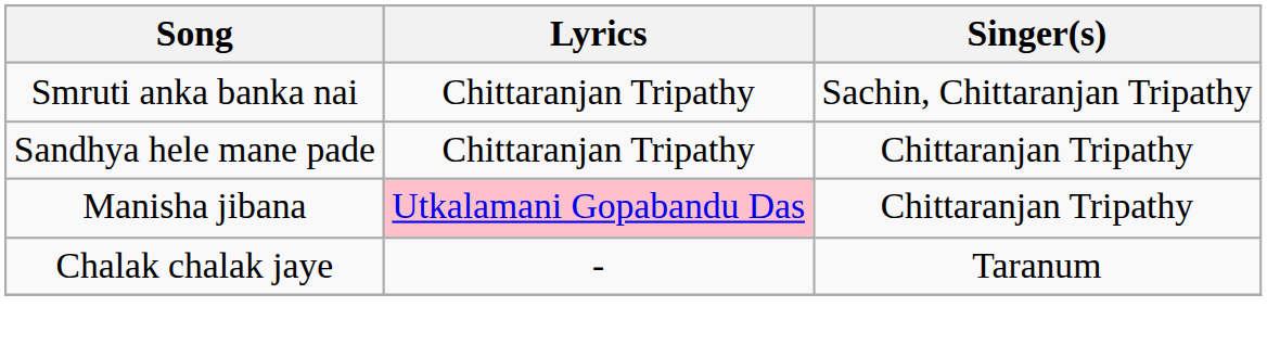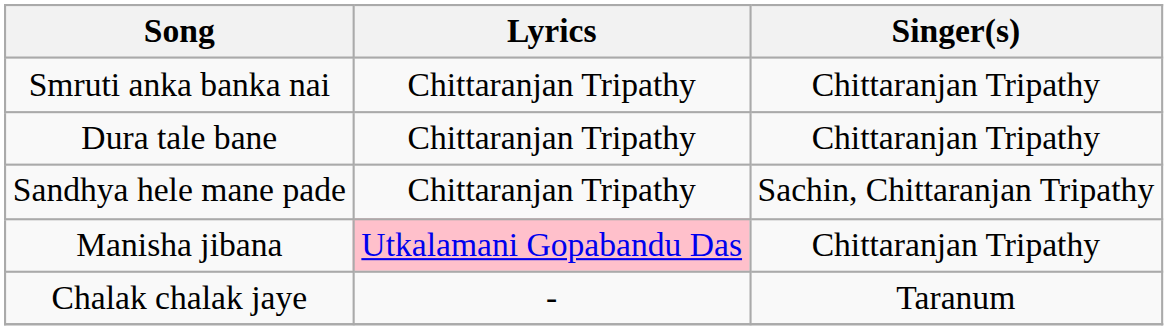Smruti anka banka nai | Singer(s): Sachin, Chittaranjan Tripathy -> Chittaranjan Tripathy
+ row: Dura tale bane | Chittaranjan Tripathy | Chittaranjan Tripathy
Sandhya hele mane pade | Singer(s): Chittaranjan Tripathy -> Sachin, Chittaranjan Tripathy
